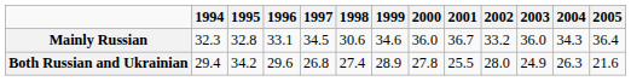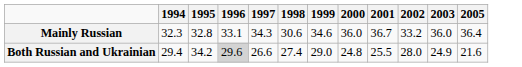- column: 2004 | 34.3 | 26.3
Mainly Russian | 1997: 34.5 -> 34.3
Both Russian and Ukrainian | 1996: no background -> lightgrey background
Both Russian and Ukrainian | 1997: 26.8 -> 26.6
Both Russian and Ukrainian | 1999: 28.9 -> 29.0
Both Russian and Ukrainian | 2000: 27.8 -> 24.8
